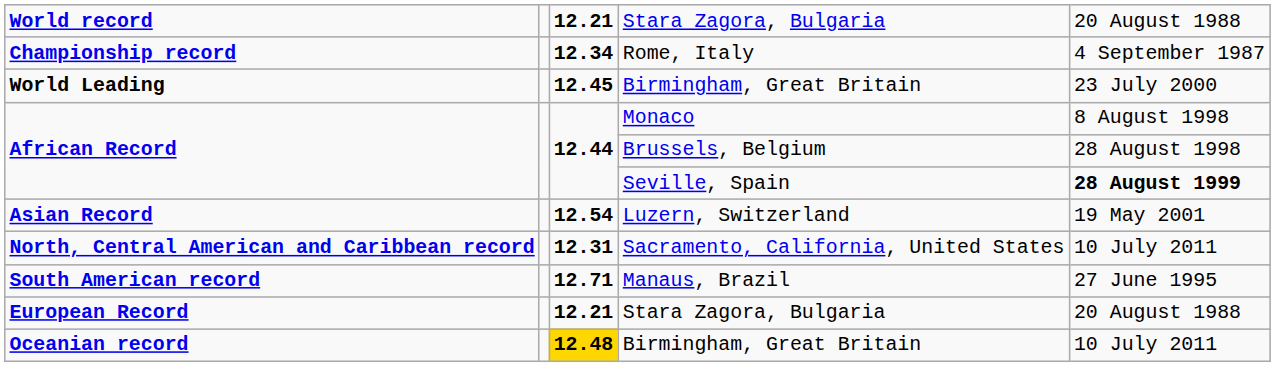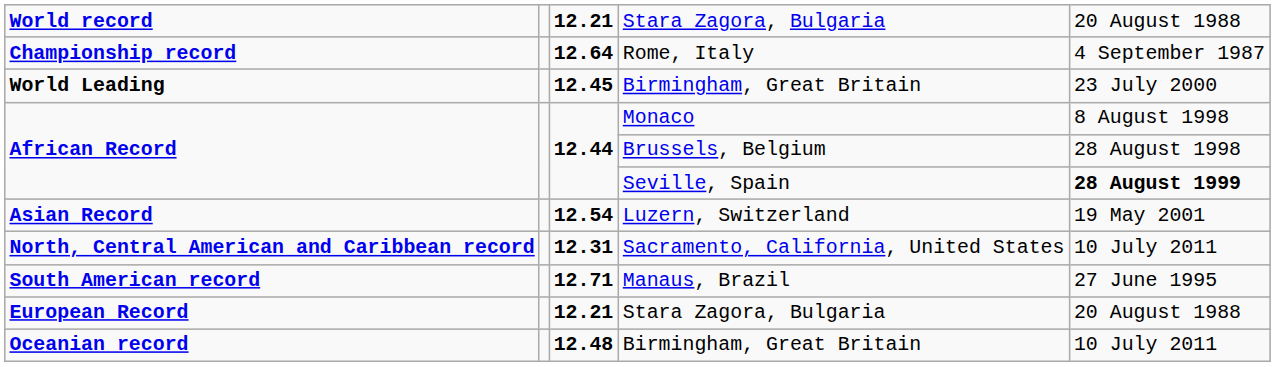Rome, Italy | column 3: 12.34 -> 12.64
Oceanian record / Birmingham, Great Britain | column 3: gold background -> no background
